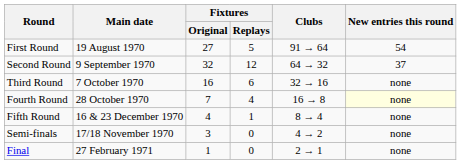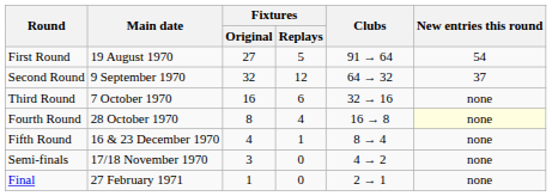Fourth Round | Fixtures / Original: 7 -> 8
